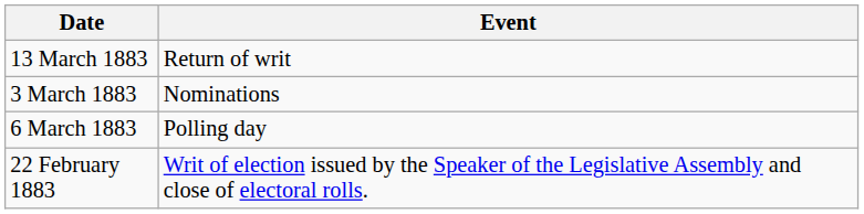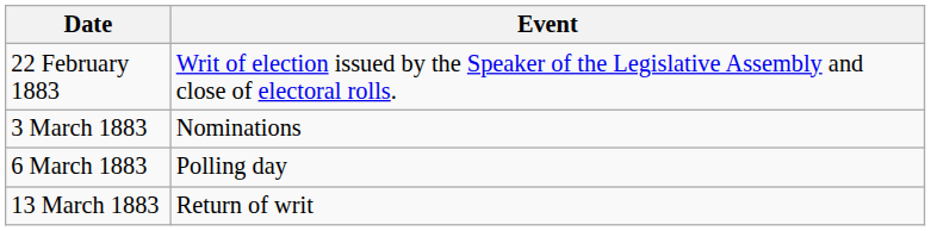rows swapped: 22 February 1883 <-> 13 March 1883
